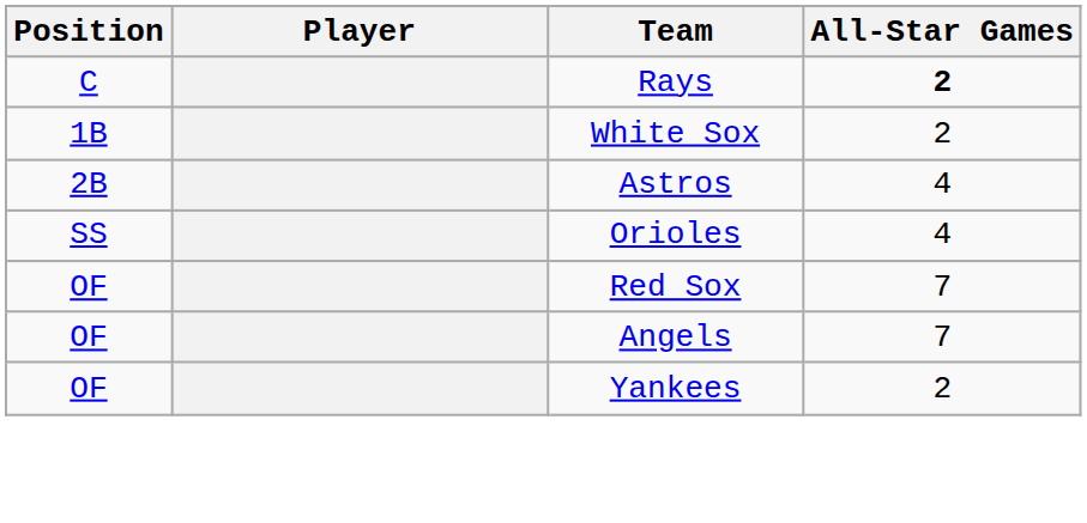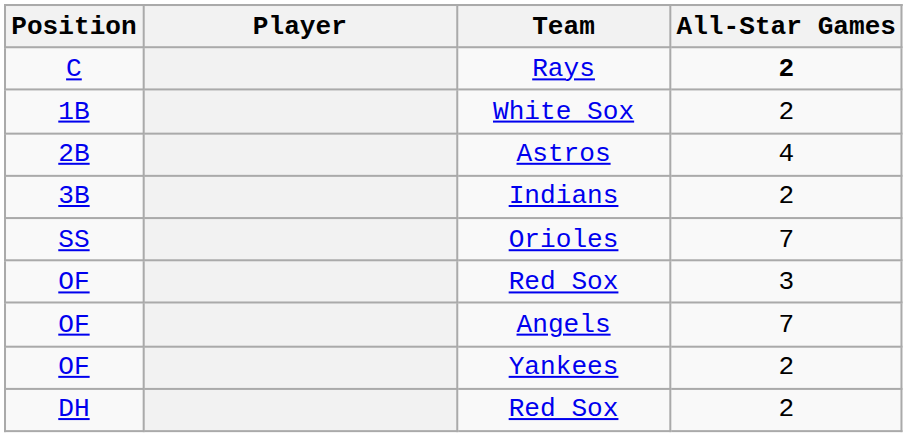+ row: 3B | Indians | 2
Orioles | All-Star Games: 4 -> 7
OF / Red Sox | All-Star Games: 7 -> 3
+ row: DH | Red Sox | 2
